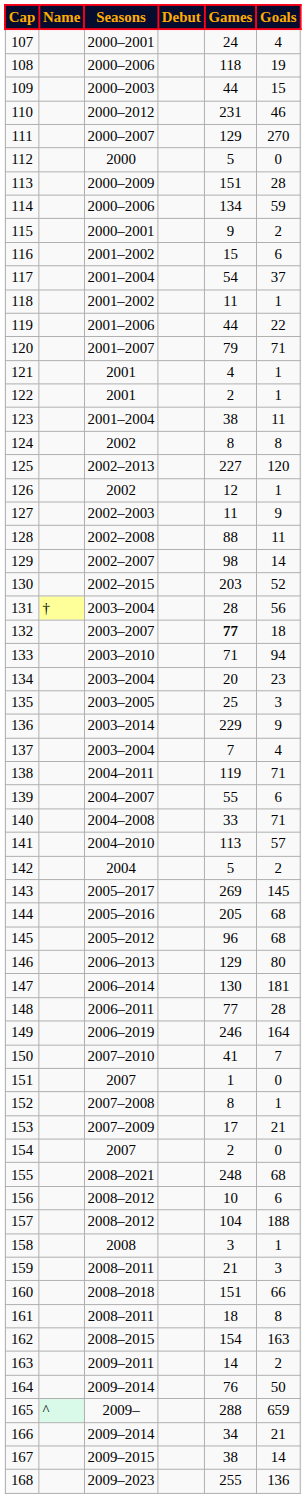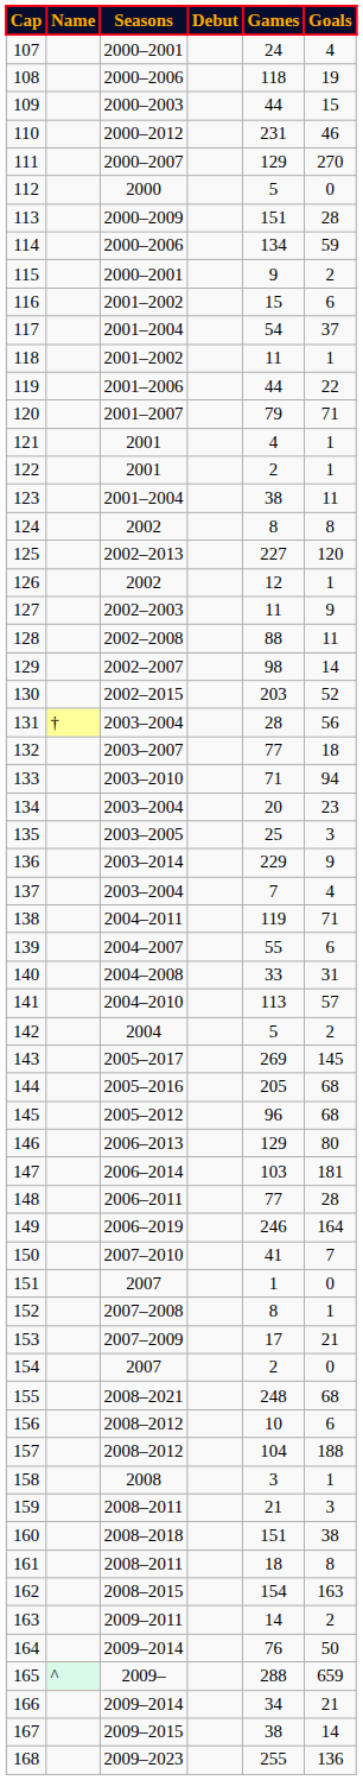132 | Games: bold -> normal
140 | Goals: 71 -> 31
147 | Games: 130 -> 103
160 | Goals: 66 -> 38
